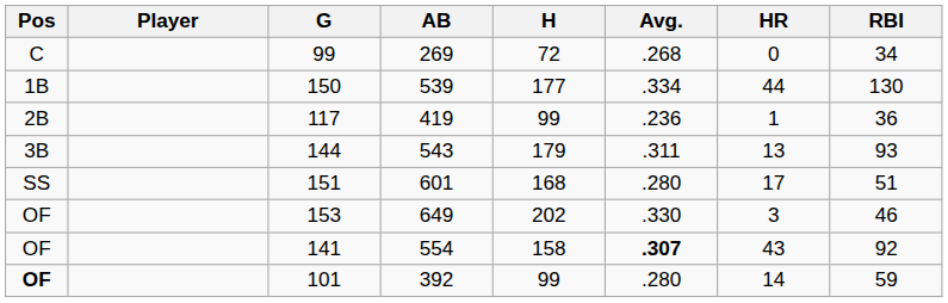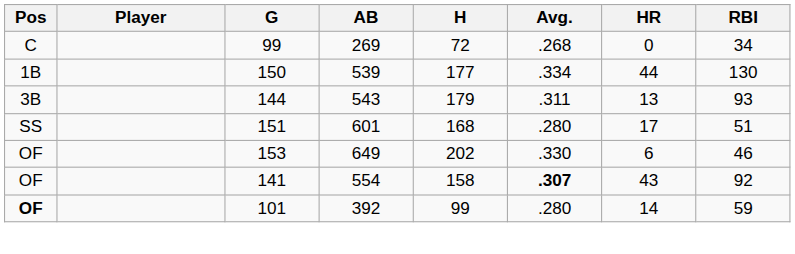- row: 2B | 117 | 419 | 99 | .236 | 1 | 36
153 | HR: 3 -> 6
